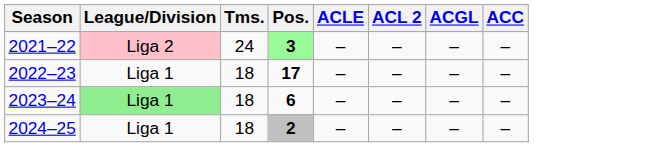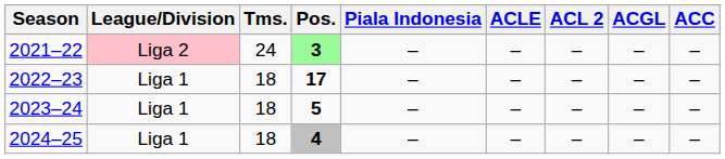+ column: Piala Indonesia | – | – | – | –
2023–24 | League/Division: lightgreen background -> no background
2023–24 | Pos.: 6 -> 5
2024–25 | Pos.: 2 -> 4
